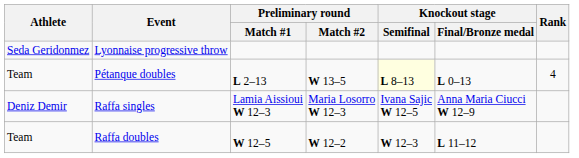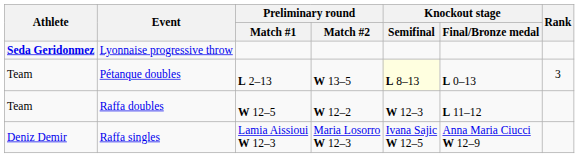Lyonnaise progressive throw | Athlete: normal -> bold
Pétanque doubles | Rank: 4 -> 3
rows swapped: Raffa singles <-> Raffa doubles
